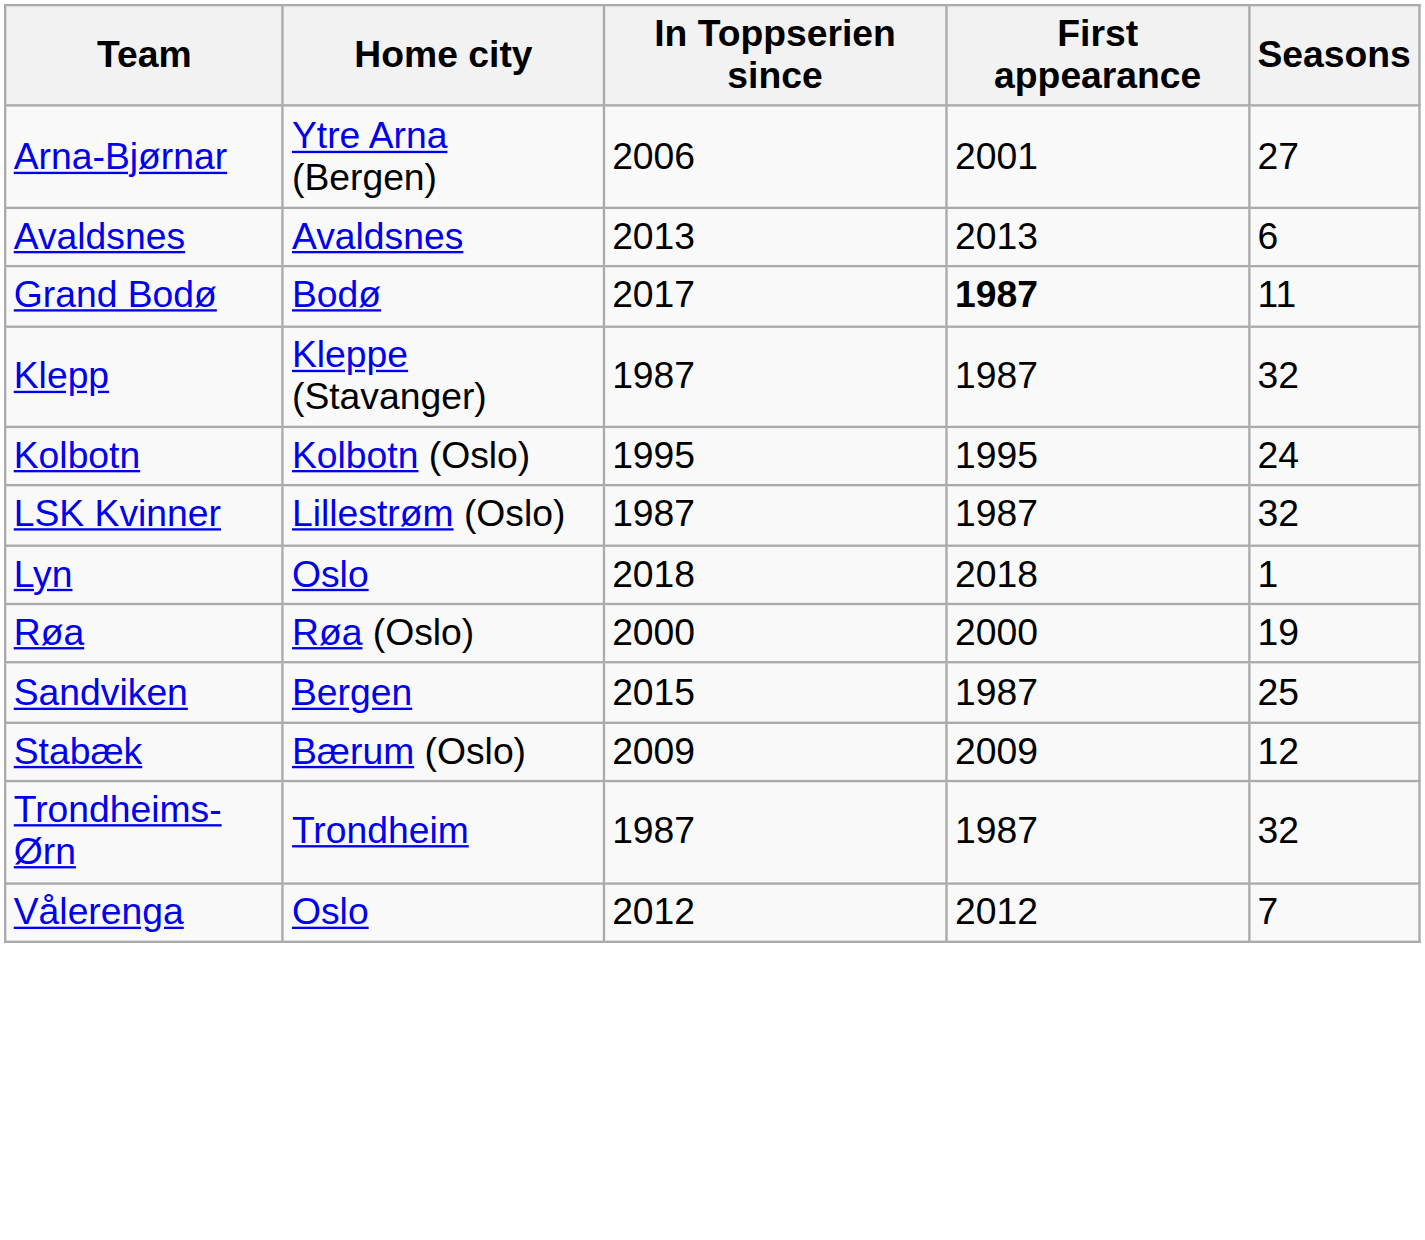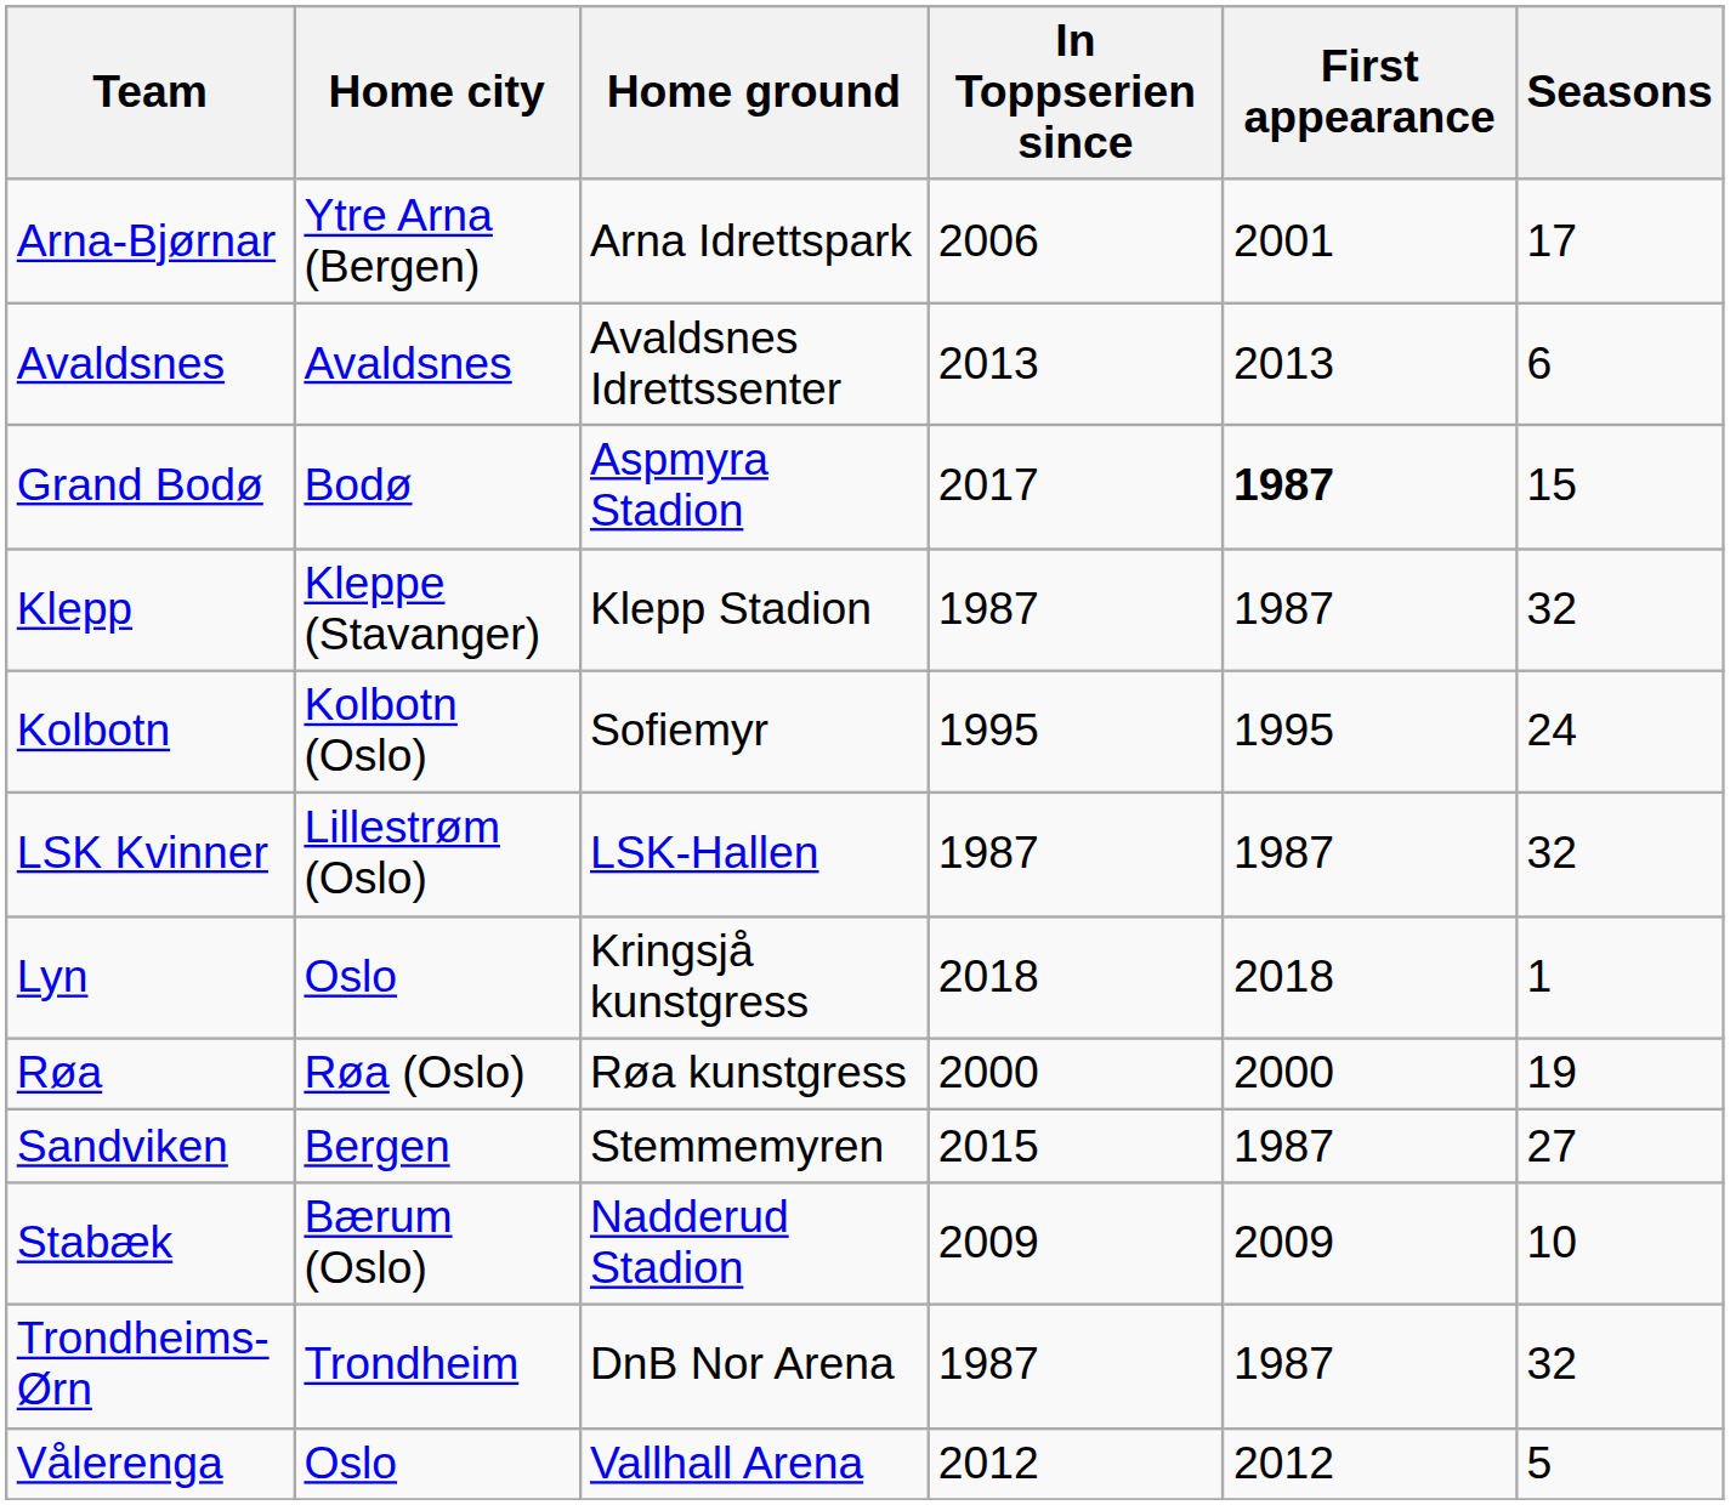+ column: Home ground | Arna Idrettspark | Avaldsnes Idrettssenter | Aspmyra Stadion | Klepp Stadion | Sofiemyr | LSK-Hallen | Kringsjå kunstgress | Røa kunstgress | Stemmemyren | Nadderud Stadion | DnB Nor Arena | Vallhall Arena
Arna-Bjørnar | Seasons: 27 -> 17
Grand Bodø | Seasons: 11 -> 15
Sandviken | Seasons: 25 -> 27
Stabæk | Seasons: 12 -> 10
Vålerenga | Seasons: 7 -> 5
